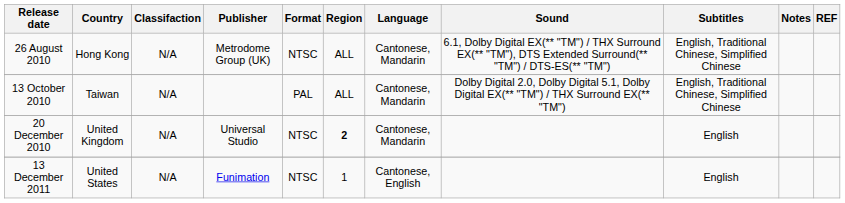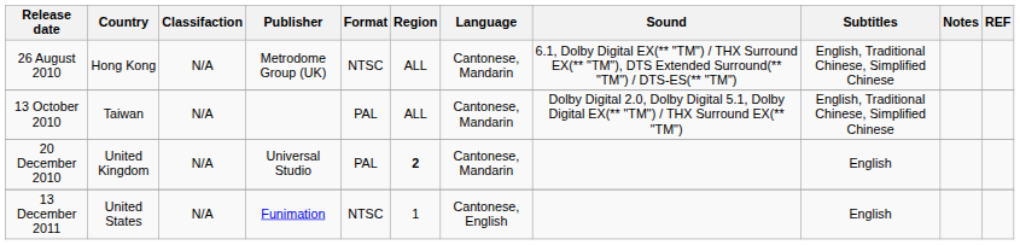20 December 2010 | Format: NTSC -> PAL
